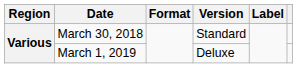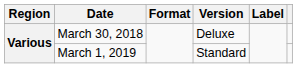March 30, 2018 | Version: Standard -> Deluxe
March 1, 2019 | Version: Deluxe -> Standard
